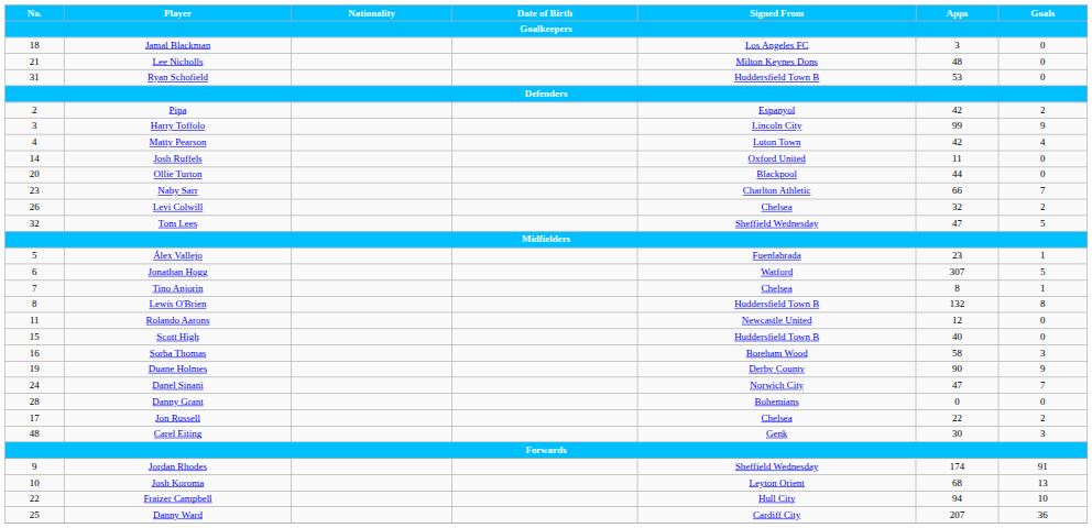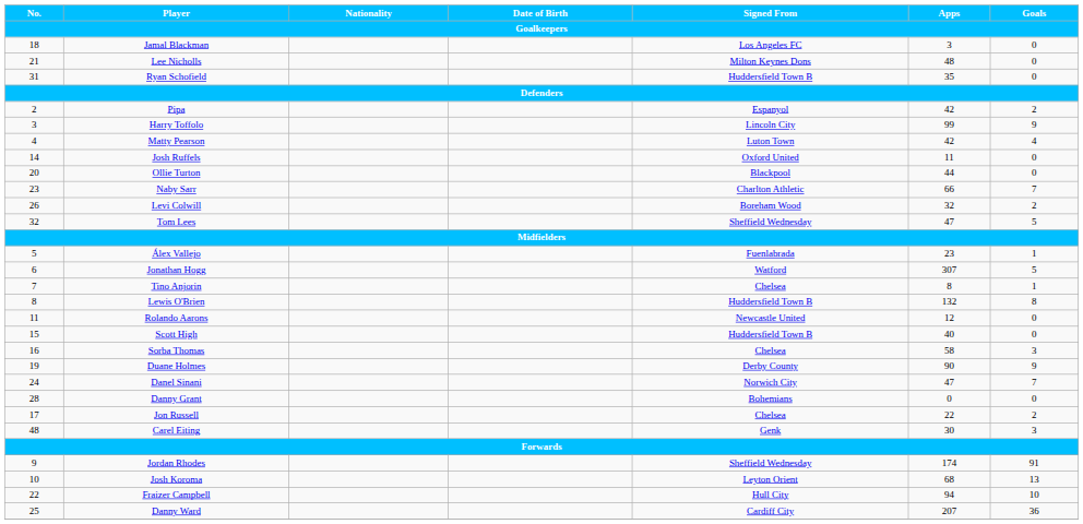Ryan Schofield | Apps: 53 -> 35
Levi Colwill | Signed From: Chelsea -> Boreham Wood
Sorba Thomas | Signed From: Boreham Wood -> Chelsea
